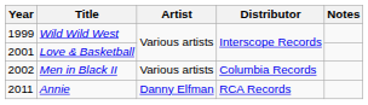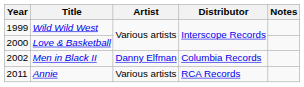Love & Basketball | Year: 2001 -> 2000
Men in Black II | Artist: Various artists -> Danny Elfman
Annie | Artist: Danny Elfman -> Various artists
